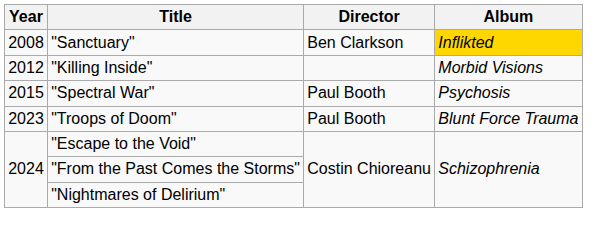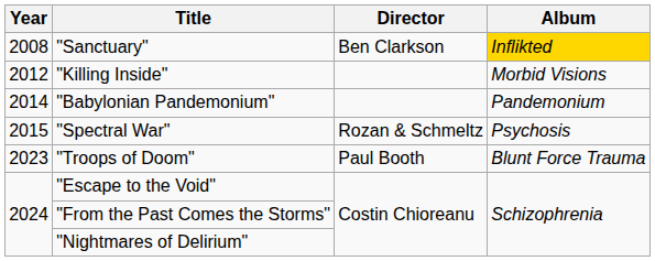+ row: 2014 | "Babylonian Pandemonium" | Pandemonium
"Spectral War" | Director: Paul Booth -> Rozan & Schmeltz
